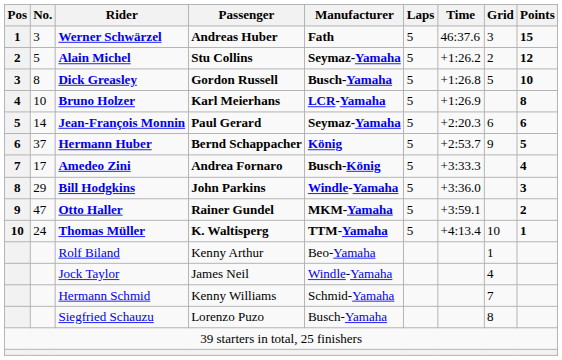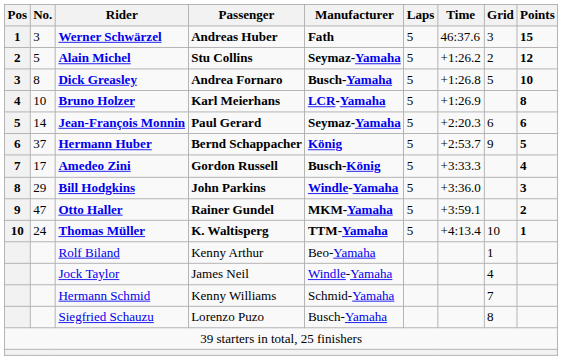Dick Greasley | Passenger: Gordon Russell -> Andrea Fornaro
Amedeo Zini | Passenger: Andrea Fornaro -> Gordon Russell
